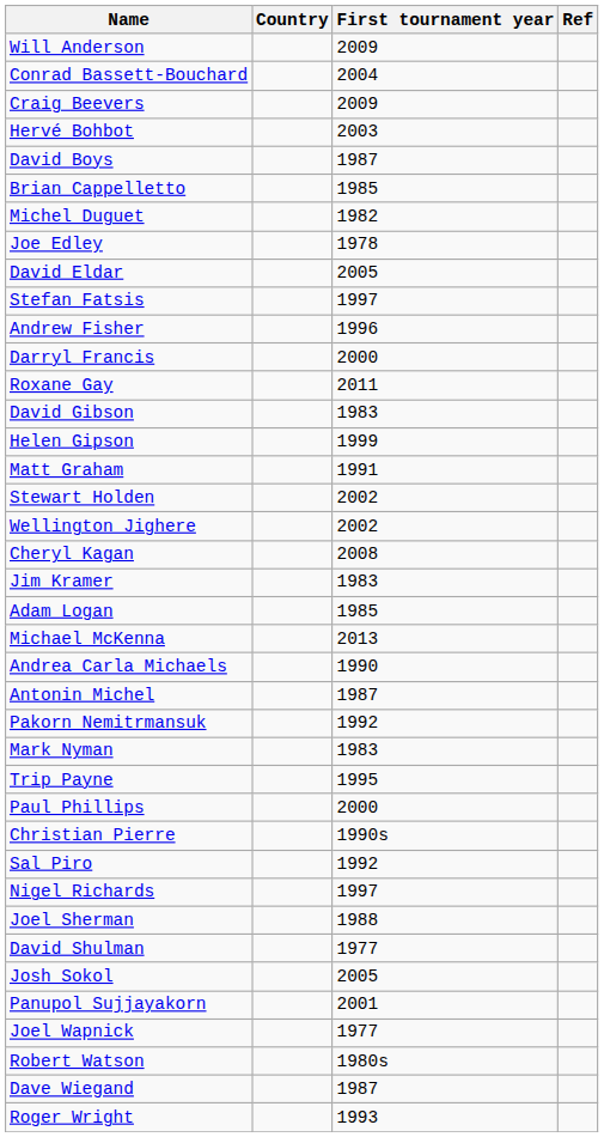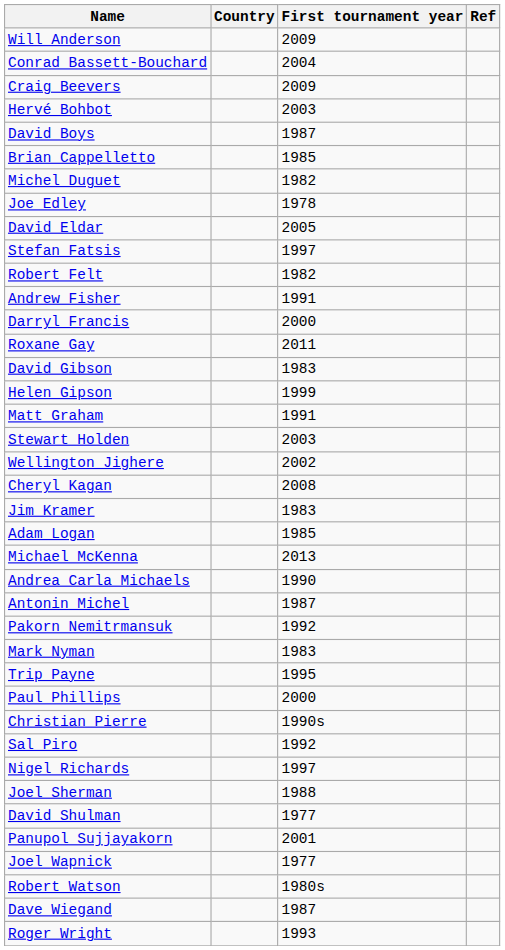+ row: Robert Felt | 1982
Andrew Fisher | First tournament year: 1996 -> 1991
Stewart Holden | First tournament year: 2002 -> 2003
- row: Josh Sokol | 2005
